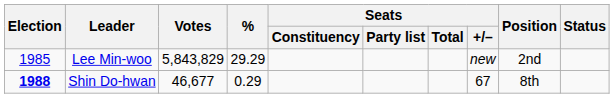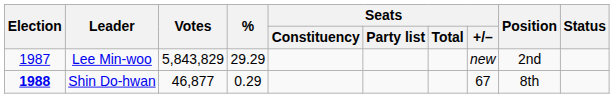Lee Min-woo | Election: 1985 -> 1987
Shin Do-hwan | Votes: 46,677 -> 46,877
